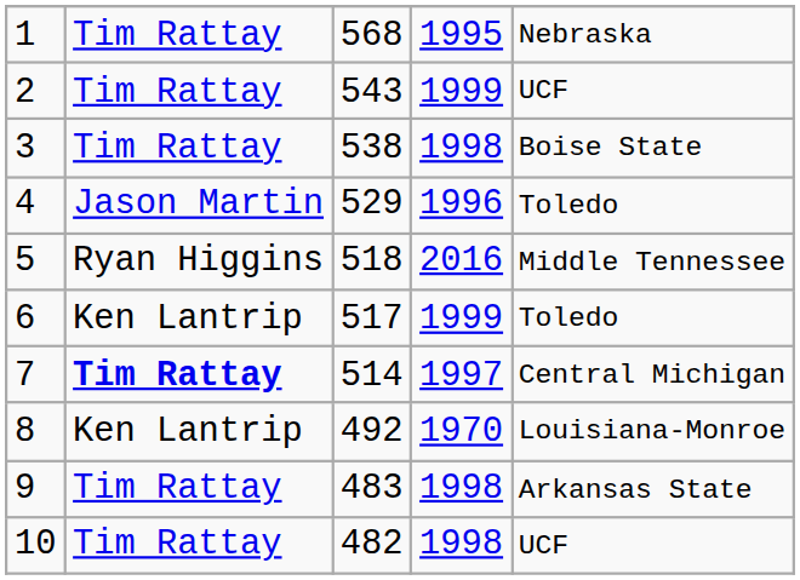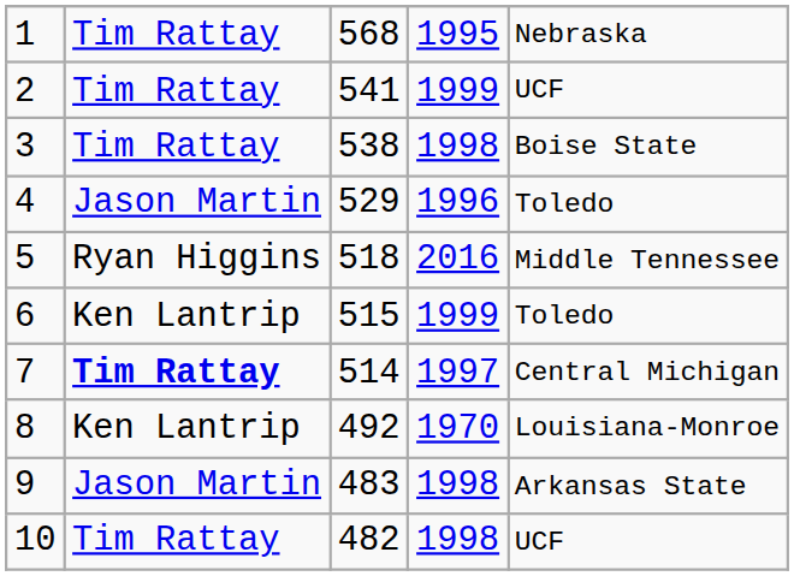2 | column 3: 543 -> 541
6 | column 3: 517 -> 515
9 | column 2: Tim Rattay -> Jason Martin
